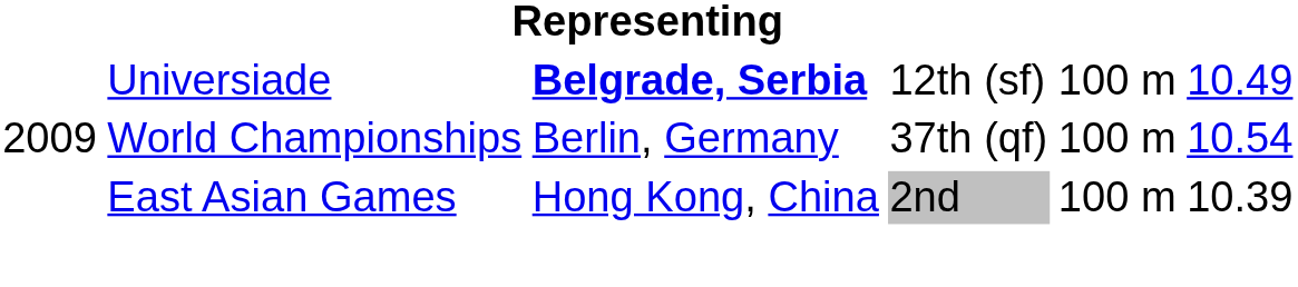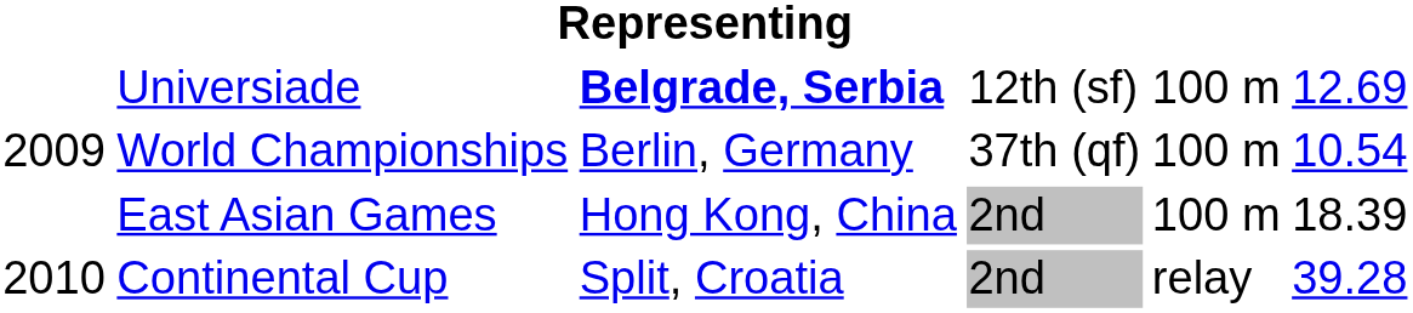Universiade | column 6: 10.49 -> 12.69
East Asian Games | column 6: 10.39 -> 18.39
+ row: 2010 | Continental Cup | Split, Croatia | 2nd | relay | 39.28
